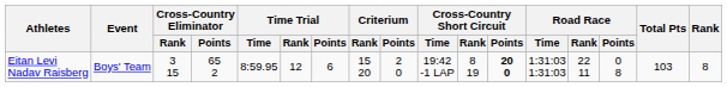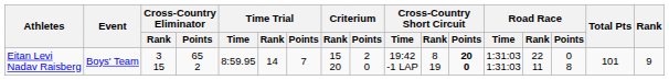Eitan Levi Nadav Raisberg | Time Trial / Rank: 12 -> 14
Eitan Levi Nadav Raisberg | Time Trial / Points: 6 -> 7
Eitan Levi Nadav Raisberg | Total Pts: 103 -> 101
Eitan Levi Nadav Raisberg | Rank: 8 -> 9
